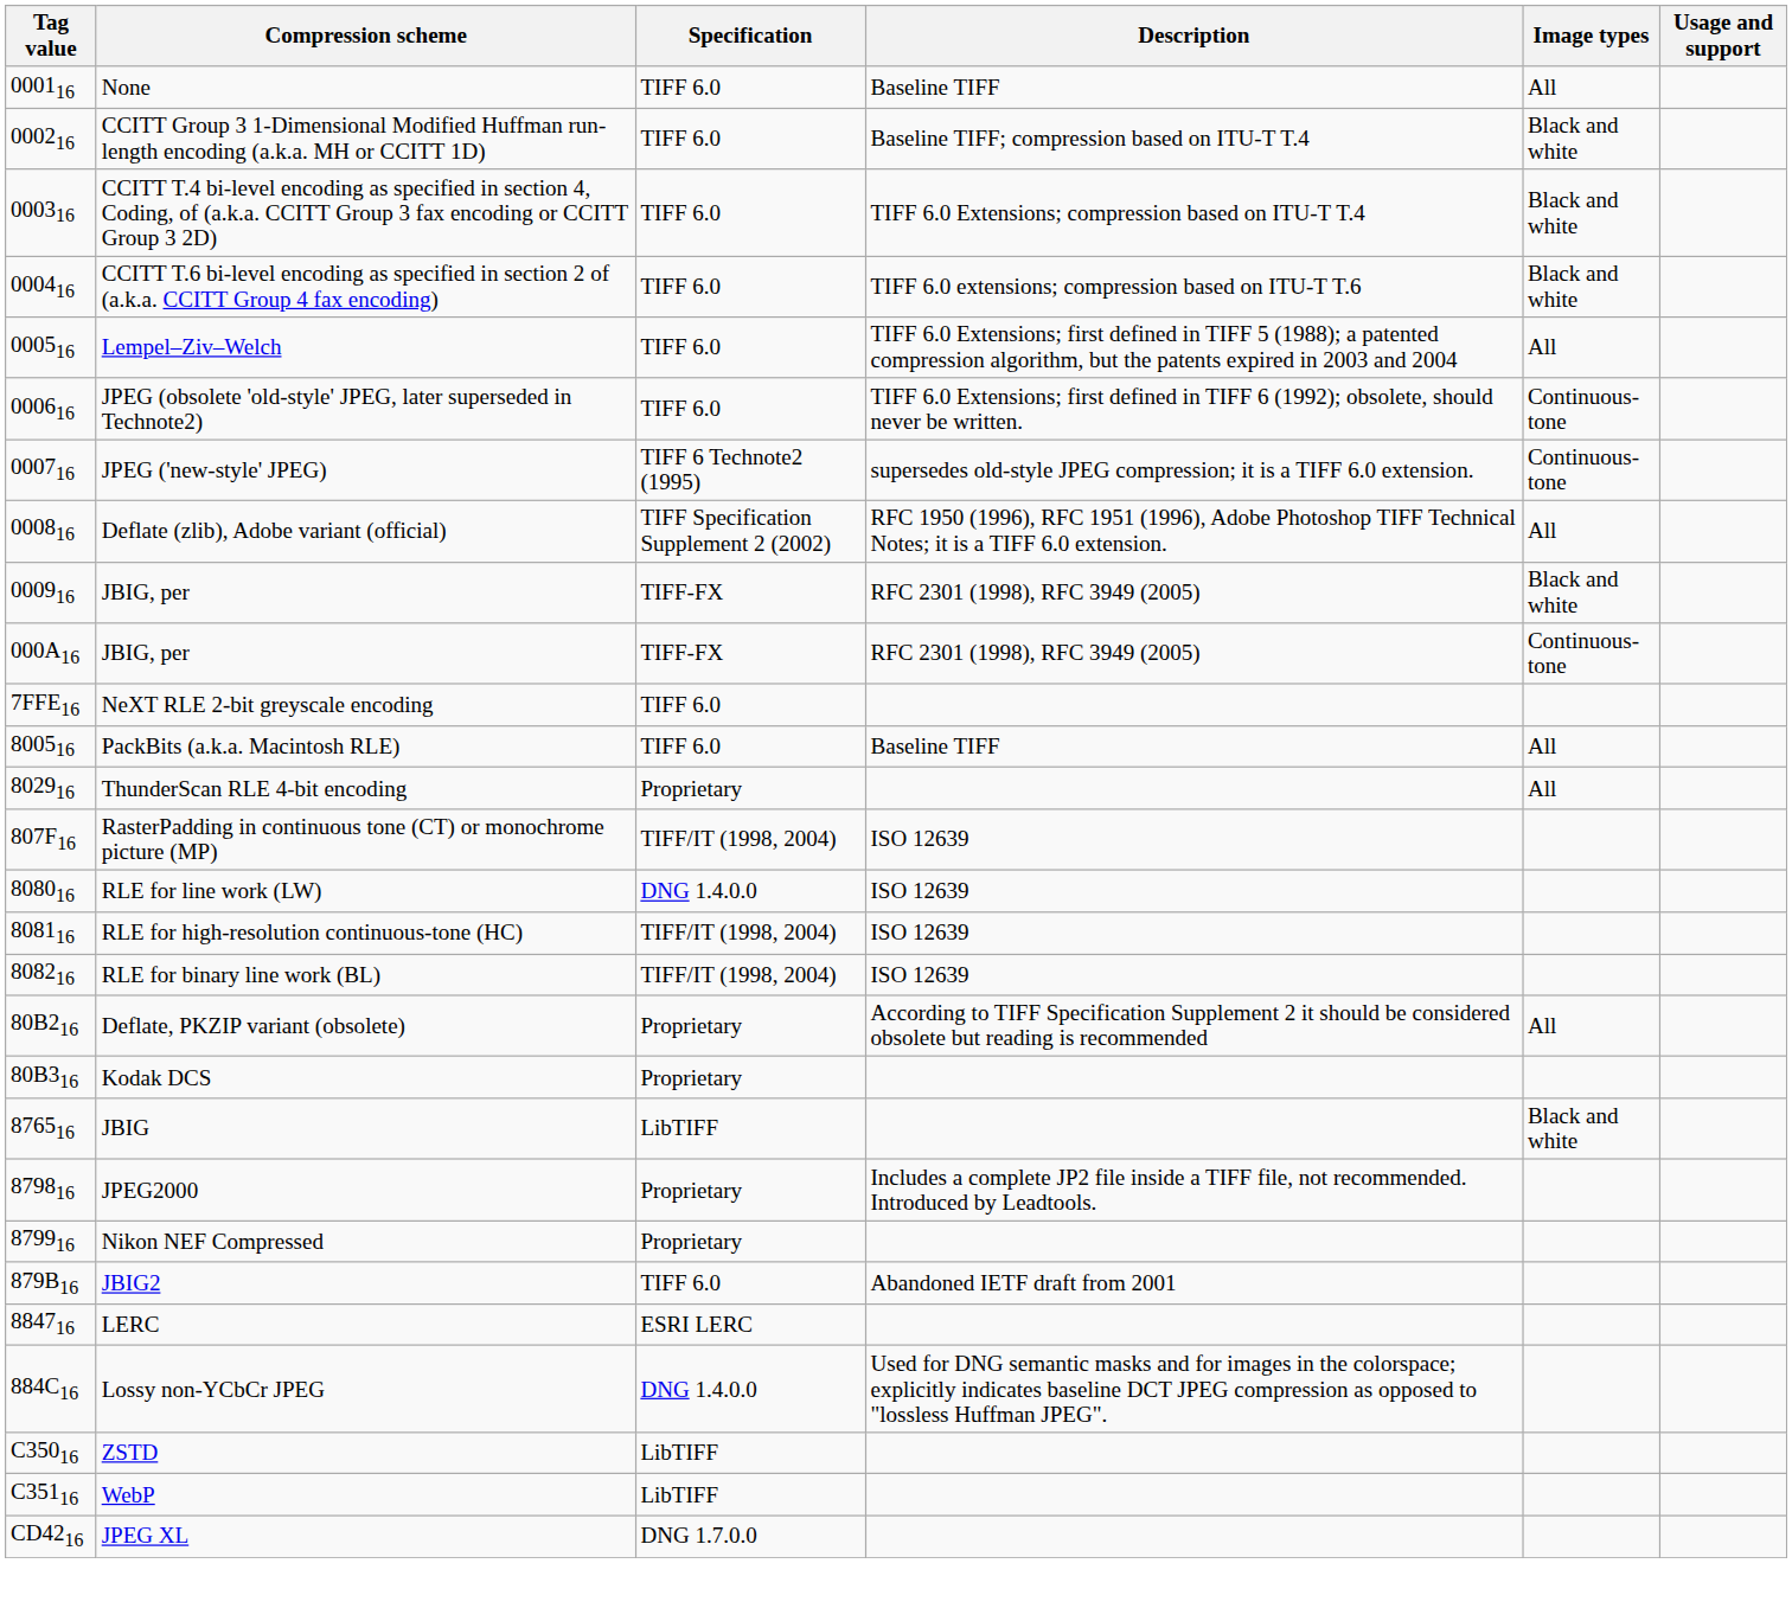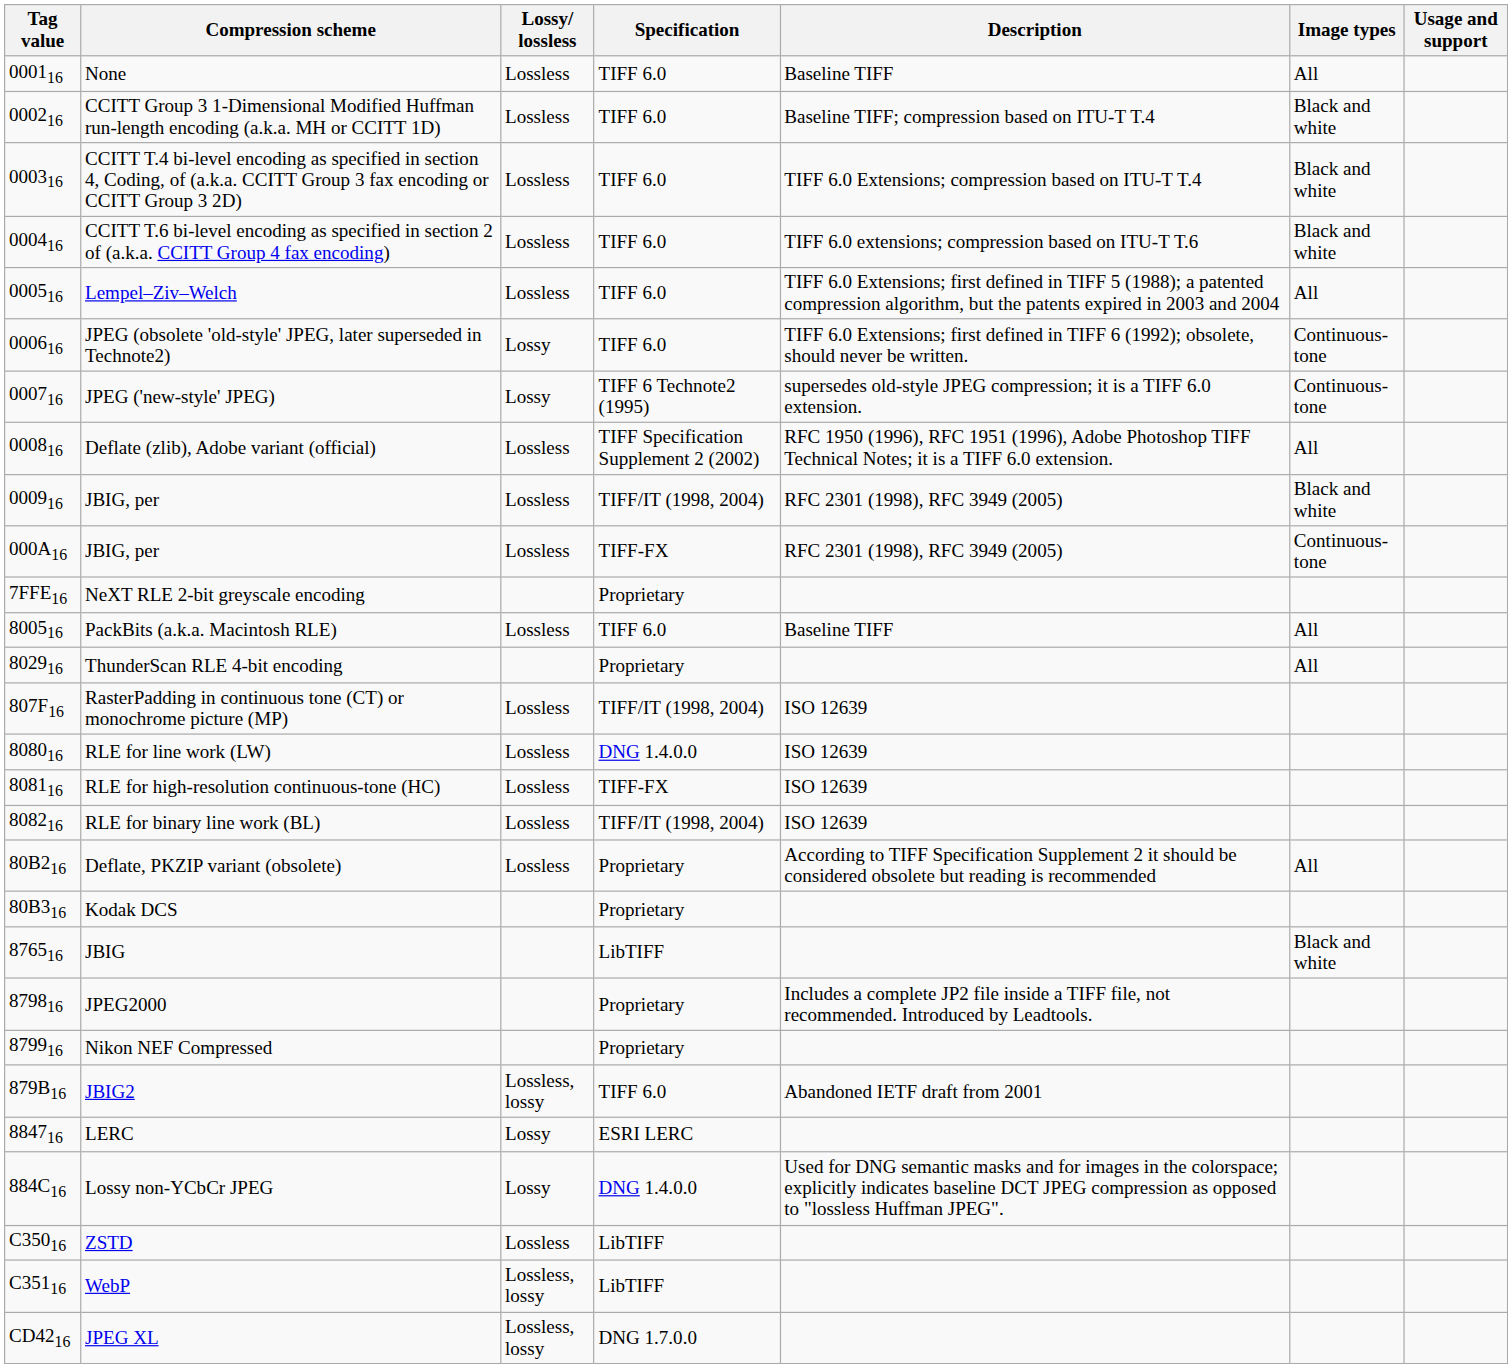+ column: Lossy/lossless | Lossless | Lossless | Lossless | Lossless | Lossless | Lossy | Lossy | Lossless | Lossless | Lossless | Lossless | Lossless | Lossless | Lossless | Lossless | Lossless | Lossless, lossy | Lossy | Lossy | Lossless | Lossless, lossy | Lossless, lossy
000916 / JBIG, per | Specification: TIFF-FX -> TIFF/IT (1998, 2004)
NeXT RLE 2-bit greyscale encoding | Specification: TIFF 6.0 -> Proprietary
RLE for high-resolution continuous-tone (HC) | Specification: TIFF/IT (1998, 2004) -> TIFF-FX
